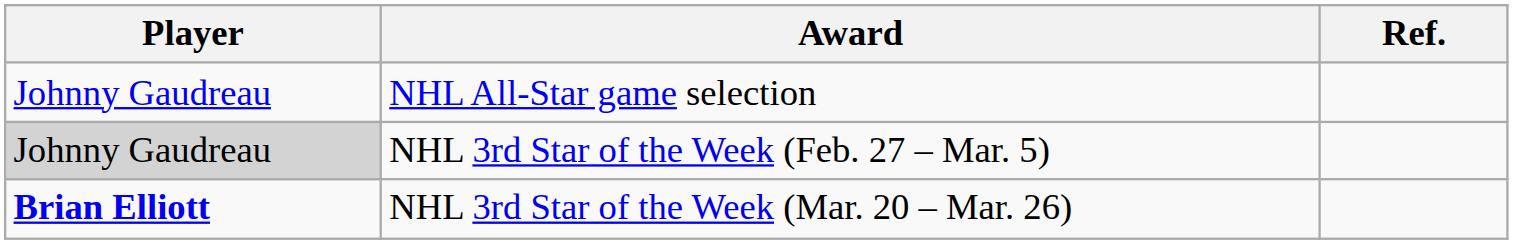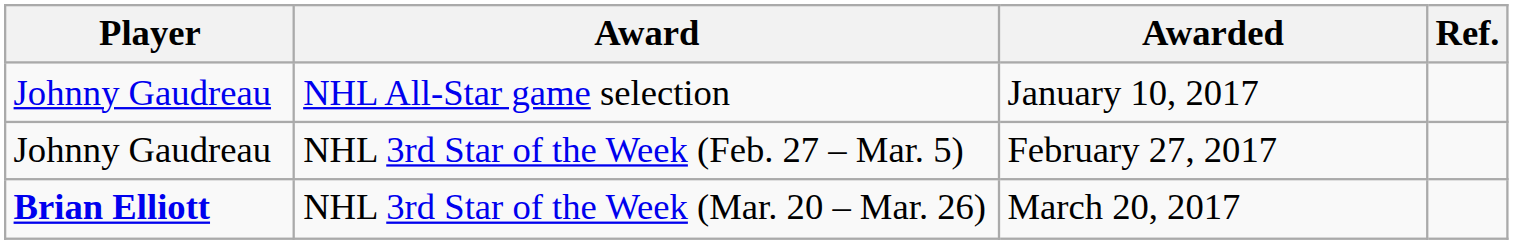+ column: Awarded | January 10, 2017 | February 27, 2017 | March 20, 2017
NHL 3rd Star of the Week (Feb. 27 – Mar. 5) | Player: lightgrey background -> no background
